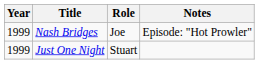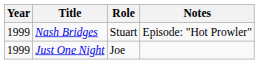Nash Bridges | Role: Joe -> Stuart
Just One Night | Role: Stuart -> Joe
